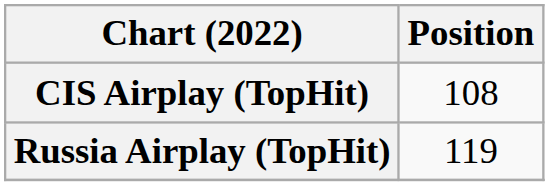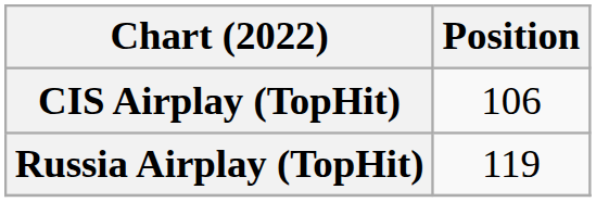CIS Airplay (TopHit) | Position: 108 -> 106
